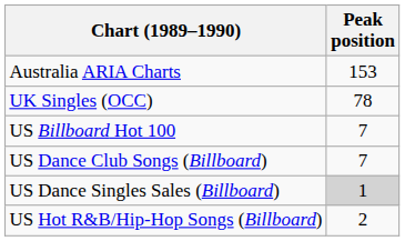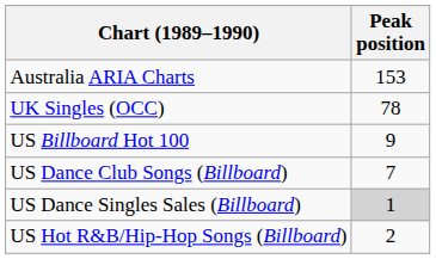US Billboard Hot 100 | Peak position: 7 -> 9
